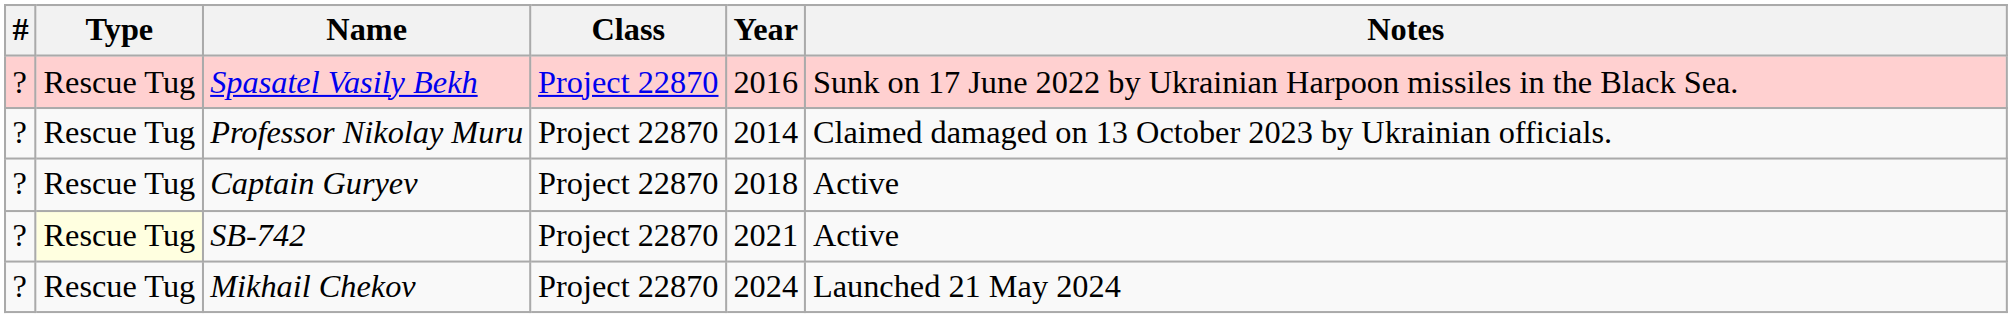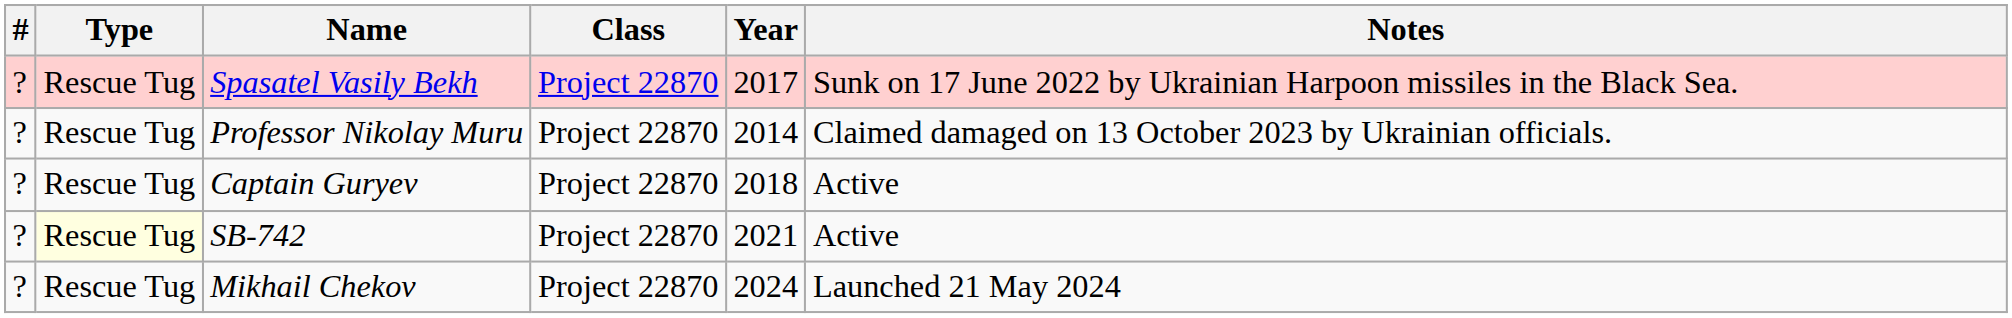Spasatel Vasily Bekh | Year: 2016 -> 2017
